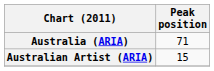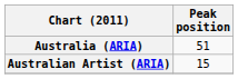Australia (ARIA) | Peak position: 71 -> 51
